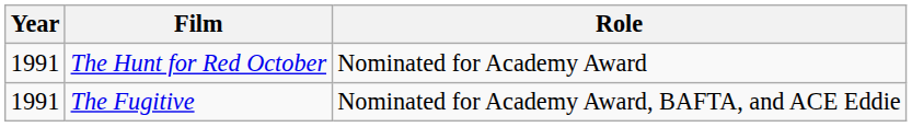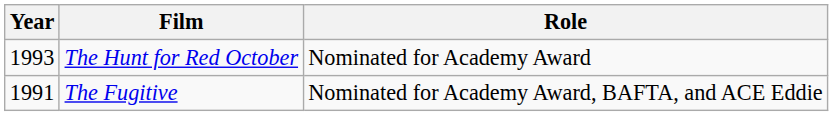The Hunt for Red October | Year: 1991 -> 1993
